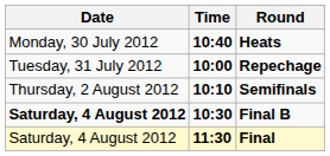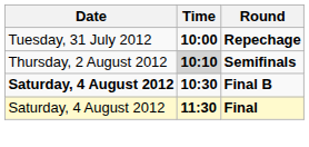- row: Monday, 30 July 2012 | 10:40 | Heats
Semifinals | Time: no background -> lightgrey background
